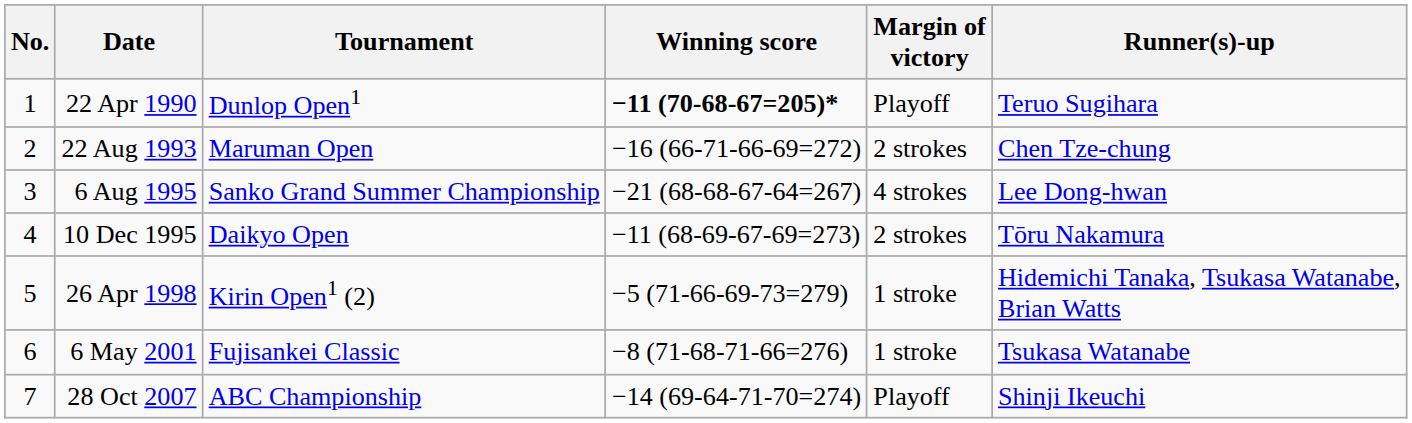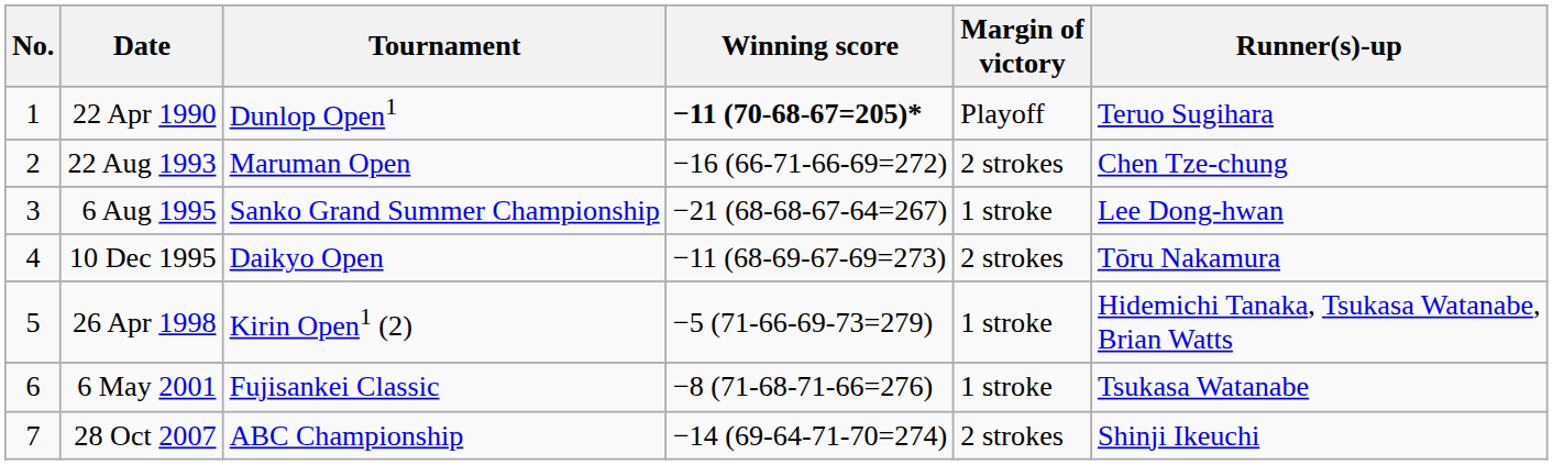6 Aug 1995 | Margin of victory: 4 strokes -> 1 stroke
28 Oct 2007 | Margin of victory: Playoff -> 2 strokes
